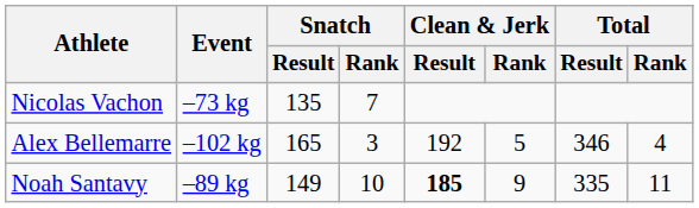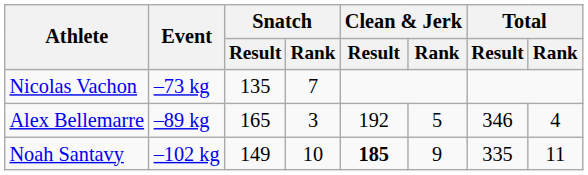Alex Bellemarre | Event: –102 kg -> –89 kg
Noah Santavy | Event: –89 kg -> –102 kg
